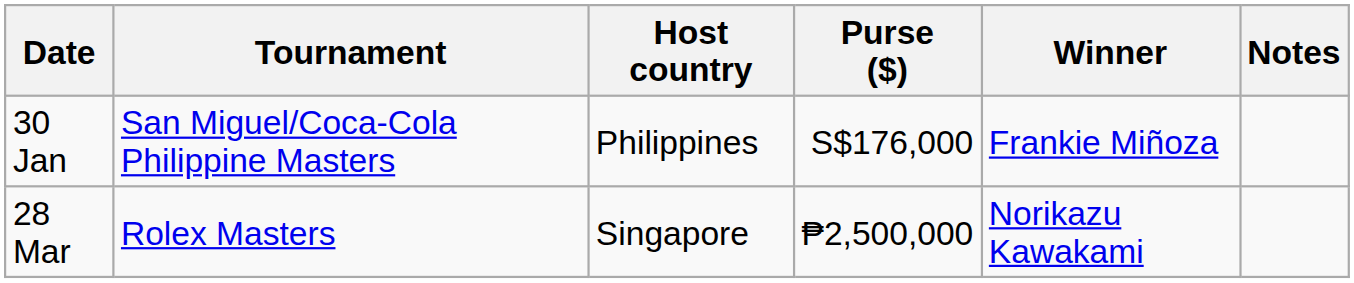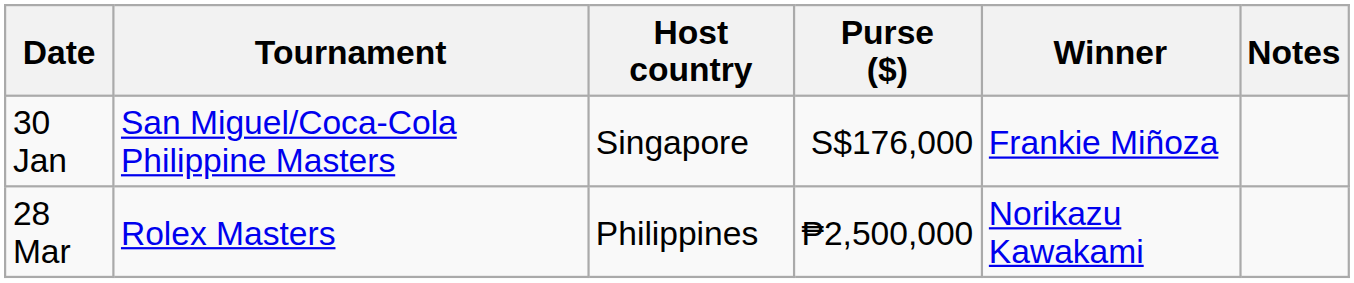30 Jan | Host country: Philippines -> Singapore
28 Mar | Host country: Singapore -> Philippines
